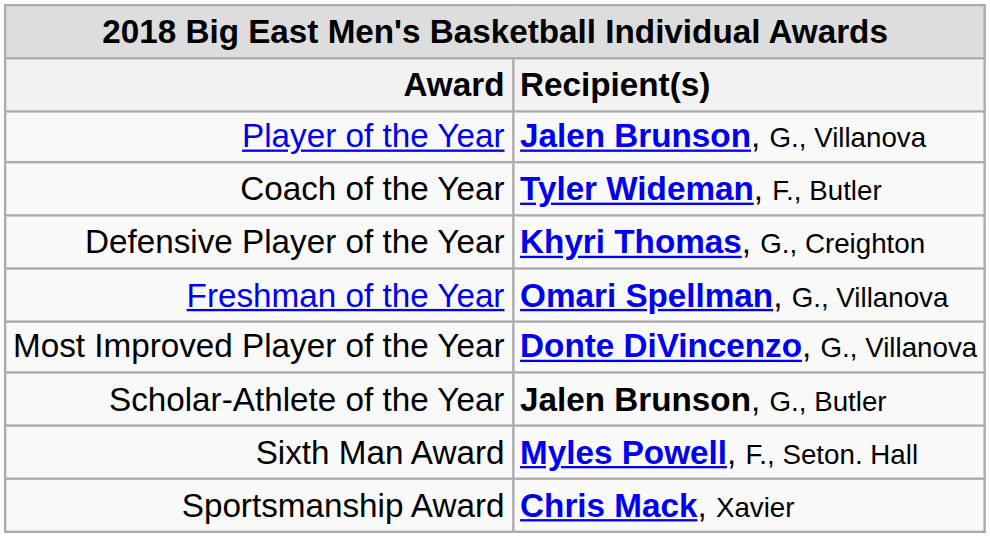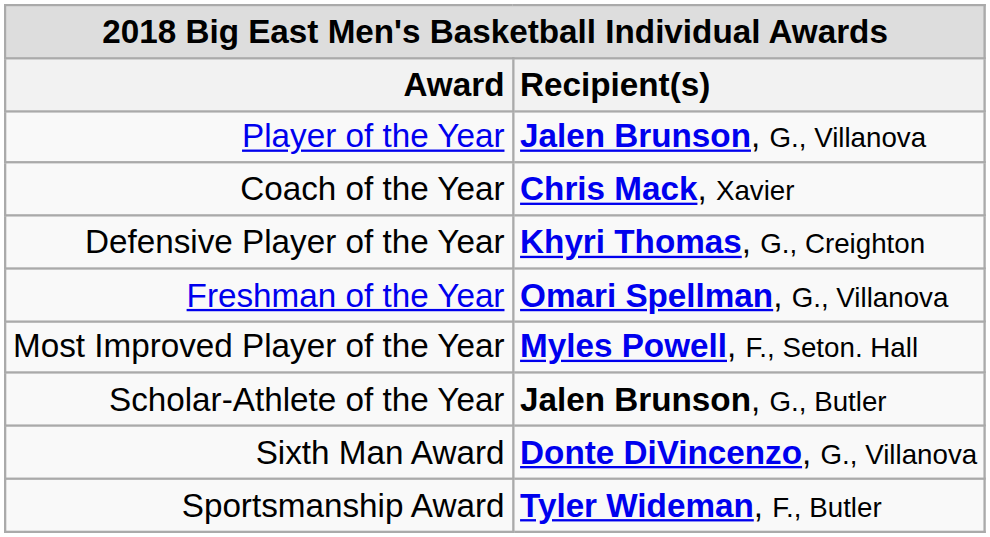Coach of the Year | Recipient(s): Tyler Wideman, F., Butler -> Chris Mack, Xavier
Most Improved Player of the Year | Recipient(s): Donte DiVincenzo, G., Villanova -> Myles Powell, F., Seton. Hall
Sixth Man Award | Recipient(s): Myles Powell, F., Seton. Hall -> Donte DiVincenzo, G., Villanova
Sportsmanship Award | Recipient(s): Chris Mack, Xavier -> Tyler Wideman, F., Butler
